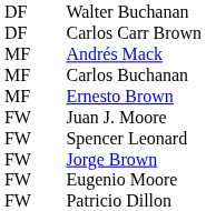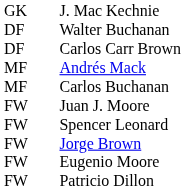+ row: GK | J. Mac Kechnie
- row: MF | Ernesto Brown
